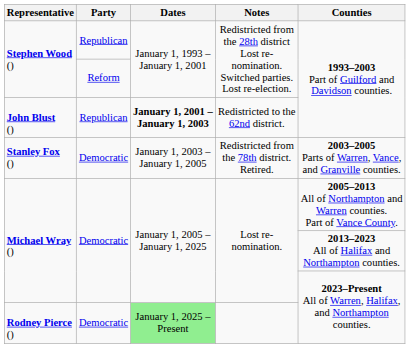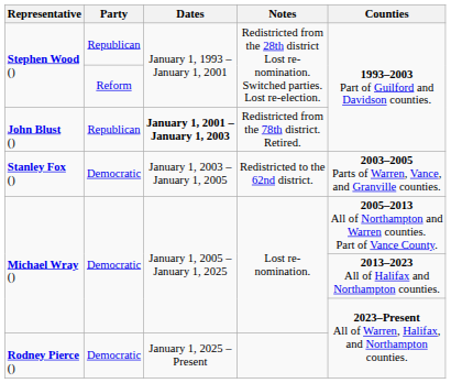John Blust () | Notes: Redistricted to the 62nd district. -> Redistricted from the 78th district. Retired.
Stanley Fox () | Notes: Redistricted from the 78th district. Retired. -> Redistricted to the 62nd district.
Rodney Pierce () | Dates: lightgreen background -> no background
